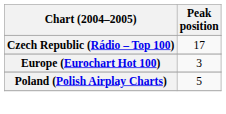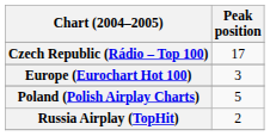+ row: Russia Airplay (TopHit) | 2
